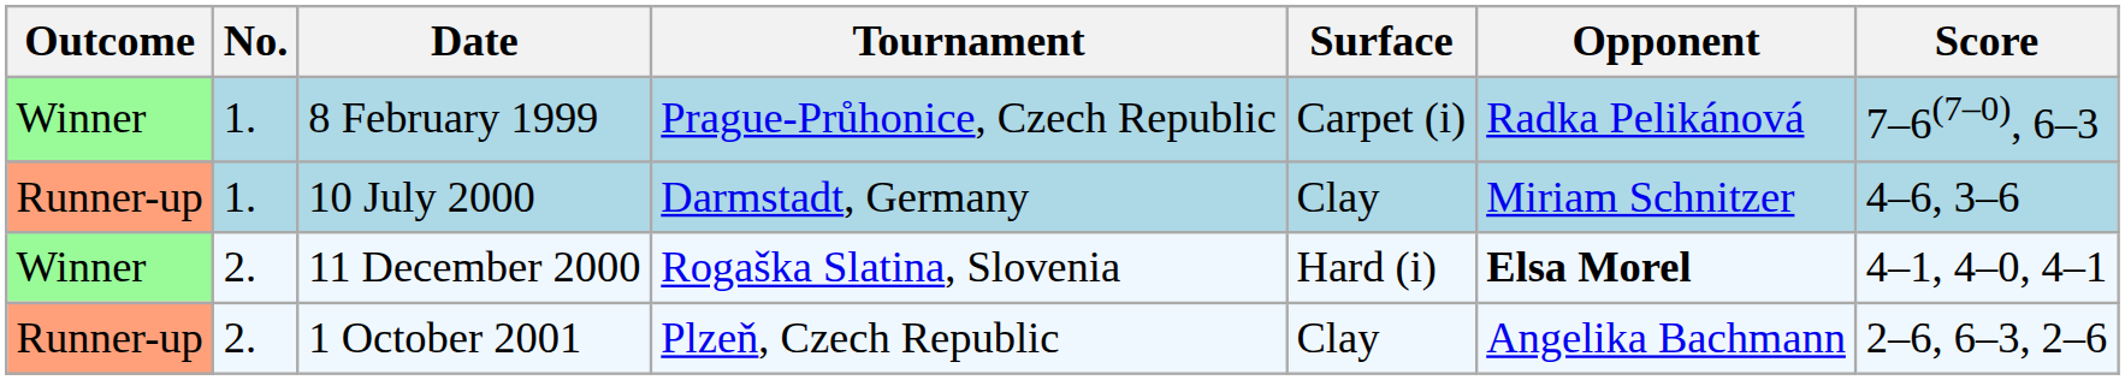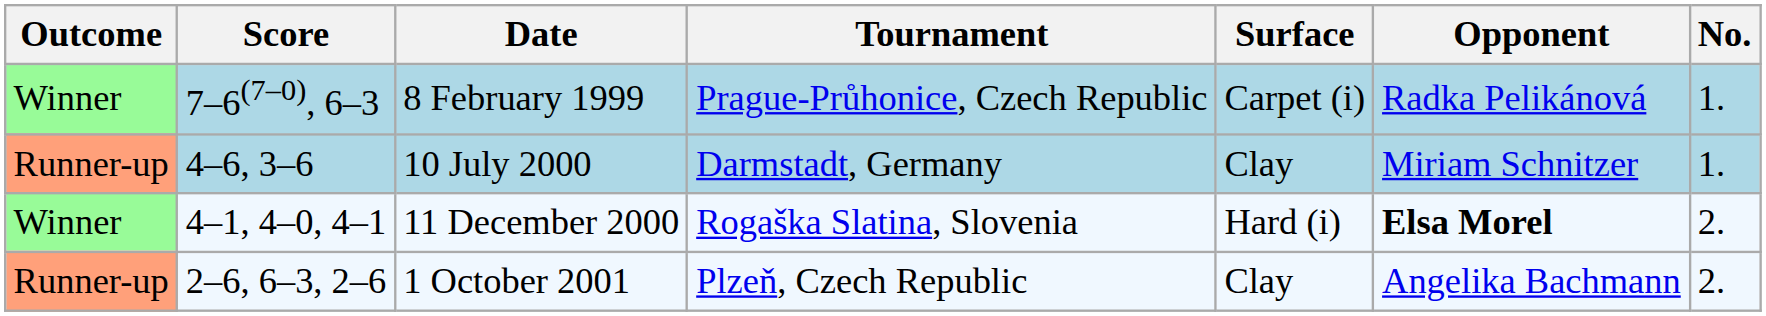columns swapped: No. <-> Score
